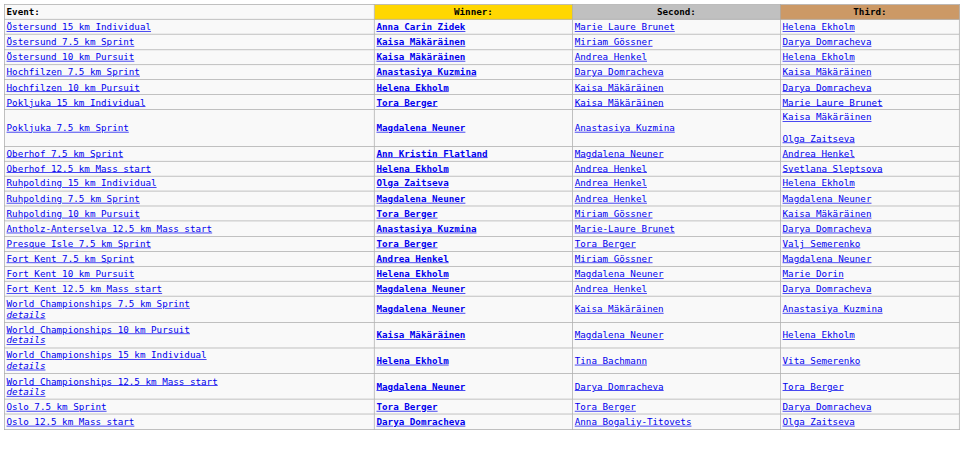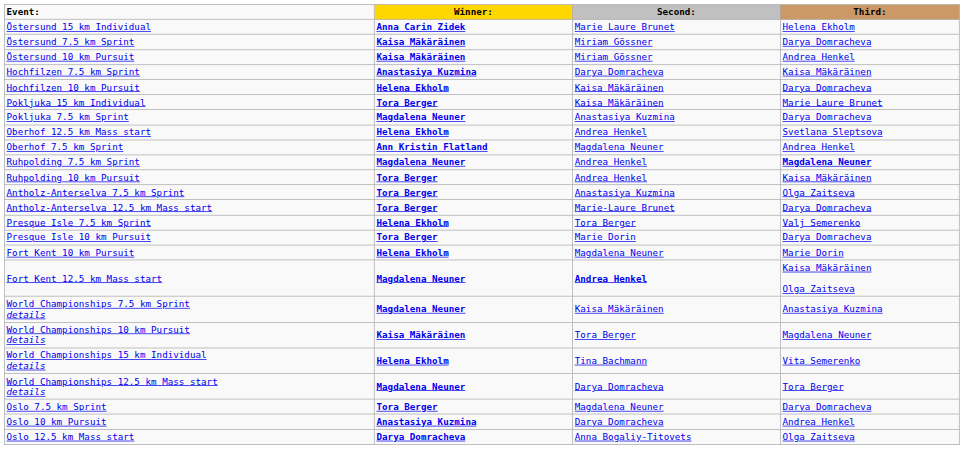Östersund 10 km Pursuit | Second:: Andrea Henkel -> Miriam Gössner
Östersund 10 km Pursuit | Third:: Helena Ekholm -> Andrea Henkel
Pokljuka 7.5 km Sprint | Third:: Kaisa Mäkäräinen Olga Zaitseva -> Darya Domracheva
rows swapped: Oberhof 7.5 km Sprint <-> Oberhof 12.5 km Mass start
- row: Ruhpolding 15 km Individual | Olga Zaitseva | Andrea Henkel | Helena Ekholm
Ruhpolding 7.5 km Sprint | Third:: normal -> bold
Ruhpolding 10 km Pursuit | Second:: Miriam Gössner -> Andrea Henkel
+ row: Antholz-Anterselva 7.5 km Sprint | Tora Berger | Anastasiya Kuzmina | Olga Zaitseva
Antholz-Anterselva 12.5 km Mass start | Winner:: Anastasiya Kuzmina -> Tora Berger
Presque Isle 7.5 km Sprint | Winner:: Tora Berger -> Helena Ekholm
+ row: Presque Isle 10 km Pursuit | Tora Berger | Marie Dorin | Darya Domracheva
- row: Fort Kent 7.5 km Sprint | Andrea Henkel | Miriam Gössner | Magdalena Neuner
Fort Kent 12.5 km Mass start | Second:: normal -> bold
Fort Kent 12.5 km Mass start | Third:: Darya Domracheva -> Kaisa Mäkäräinen Olga Zaitseva
World Championships 10 km Pursuit details | Second:: Magdalena Neuner -> Tora Berger
World Championships 10 km Pursuit details | Third:: Helena Ekholm -> Magdalena Neuner
Oslo 7.5 km Sprint | Second:: Tora Berger -> Magdalena Neuner
+ row: Oslo 10 km Pursuit | Anastasiya Kuzmina | Darya Domracheva | Andrea Henkel
